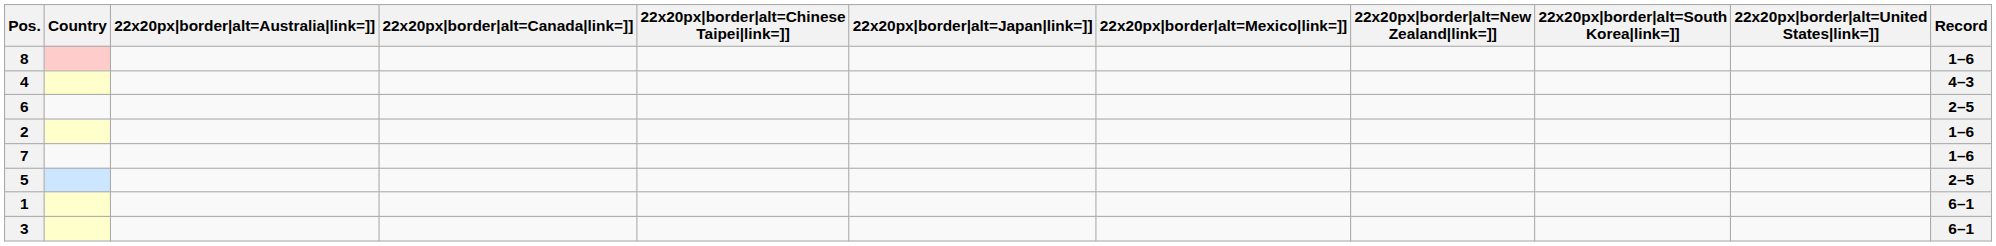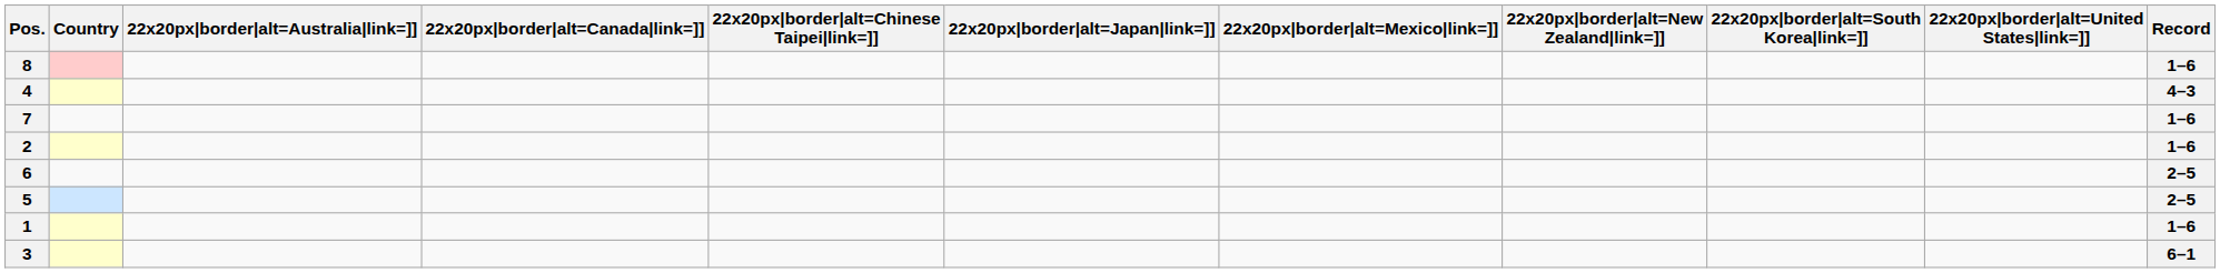rows swapped: 6 <-> 7
1 | Record: 6–1 -> 1–6
